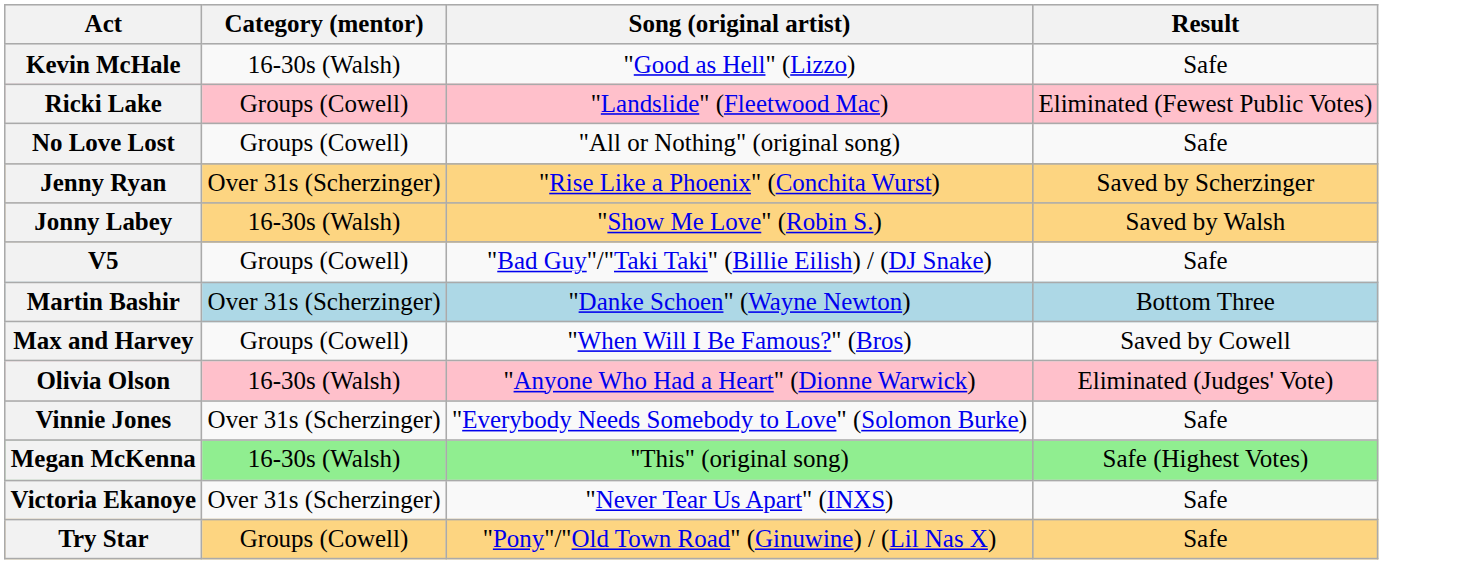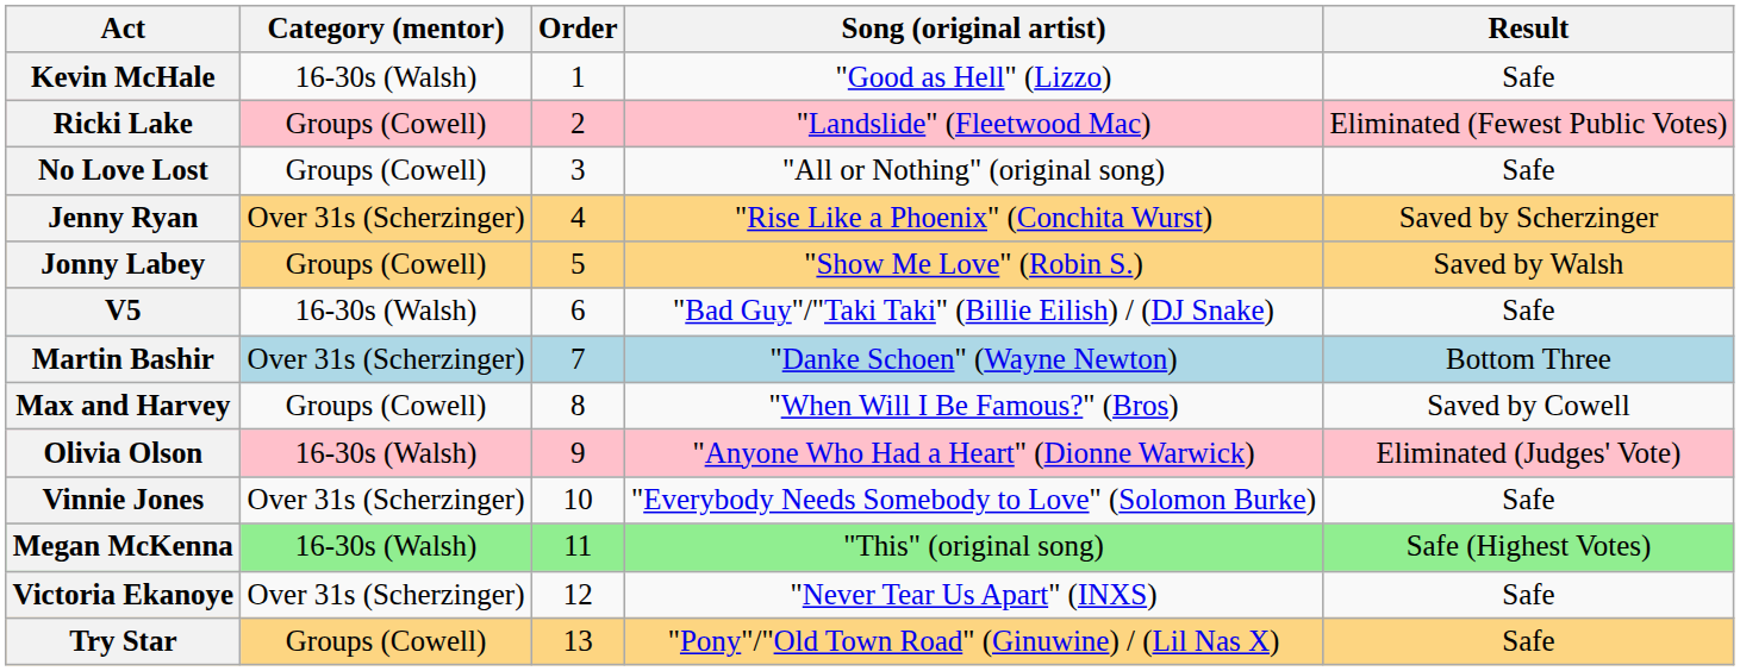+ column: Order | 1 | 2 | 3 | 4 | 5 | 6 | 7 | 8 | 9 | 10 | 11 | 12 | 13
Jonny Labey | Category (mentor): 16-30s (Walsh) -> Groups (Cowell)
V5 | Category (mentor): Groups (Cowell) -> 16-30s (Walsh)
